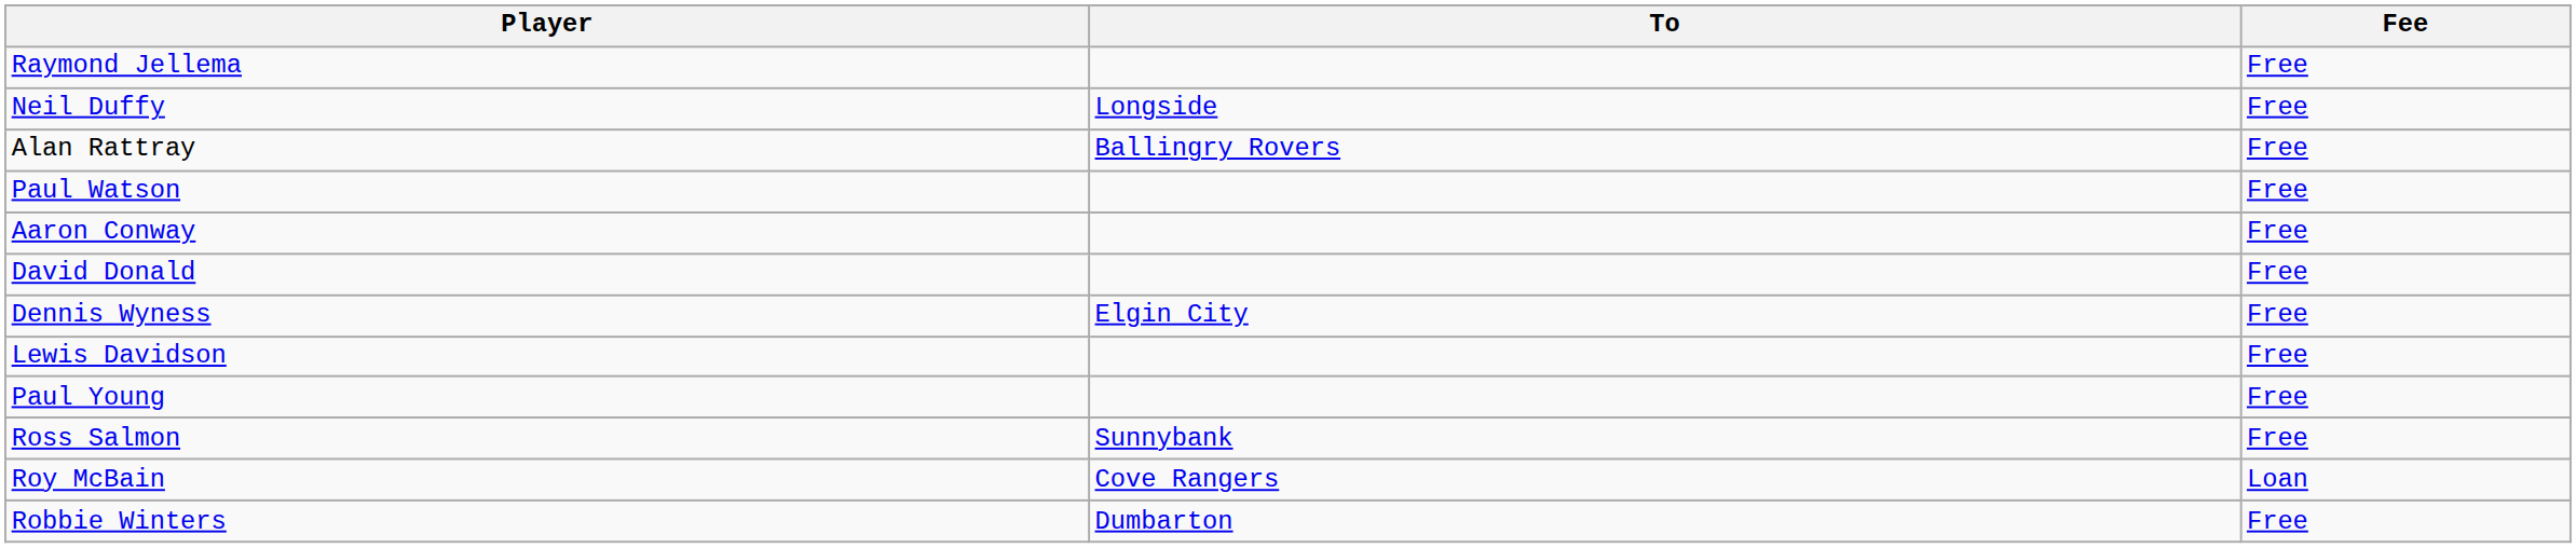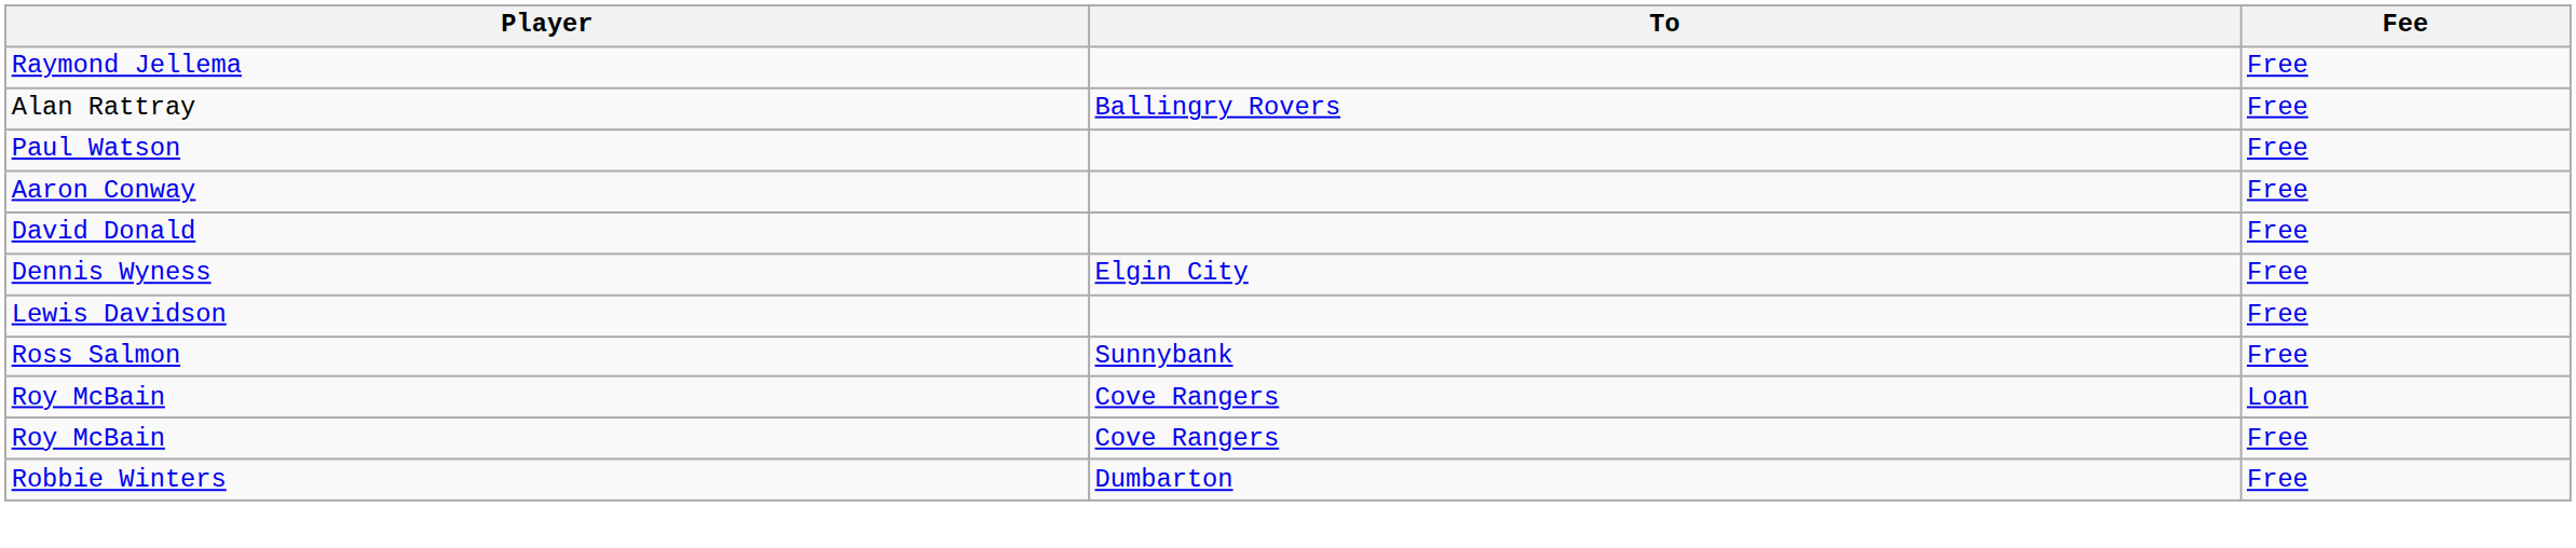- row: Neil Duffy | Longside | Free
- row: Paul Young | Free
+ row: Roy McBain | Cove Rangers | Free
